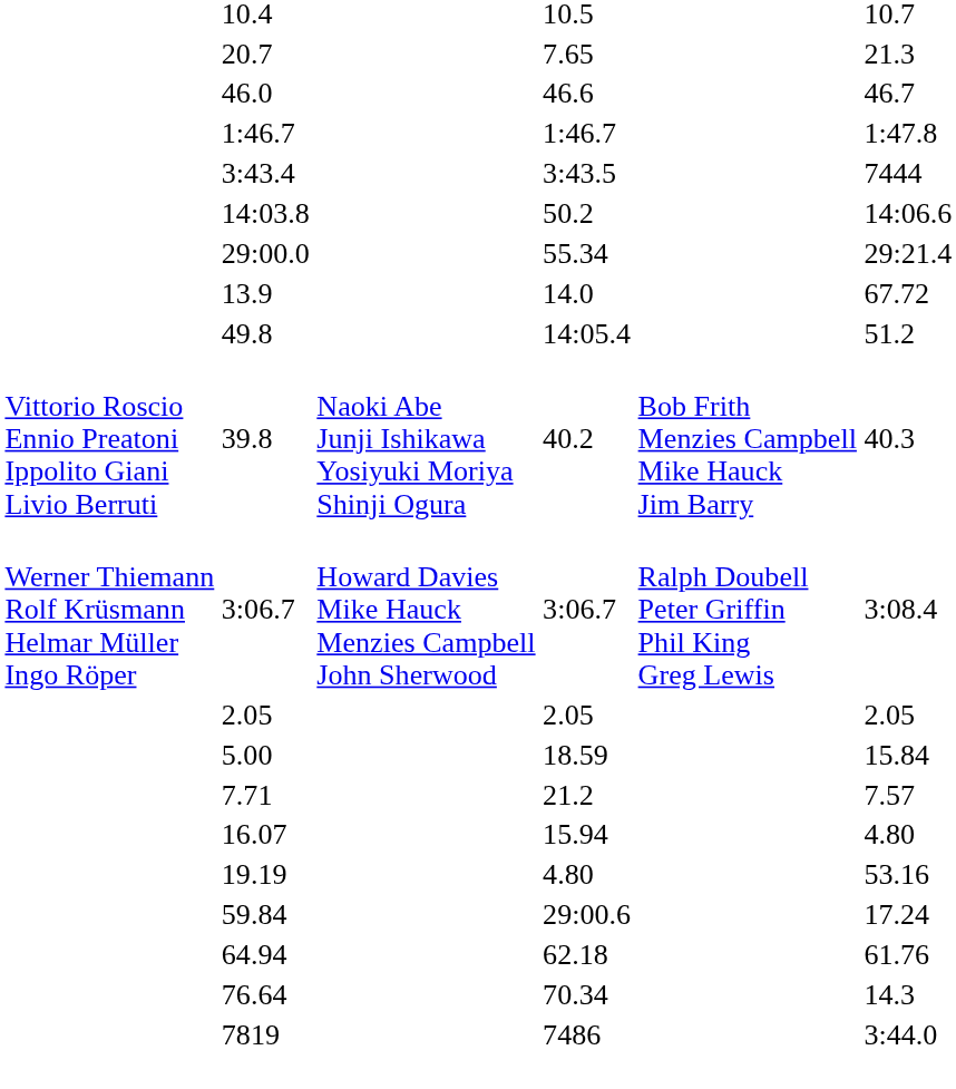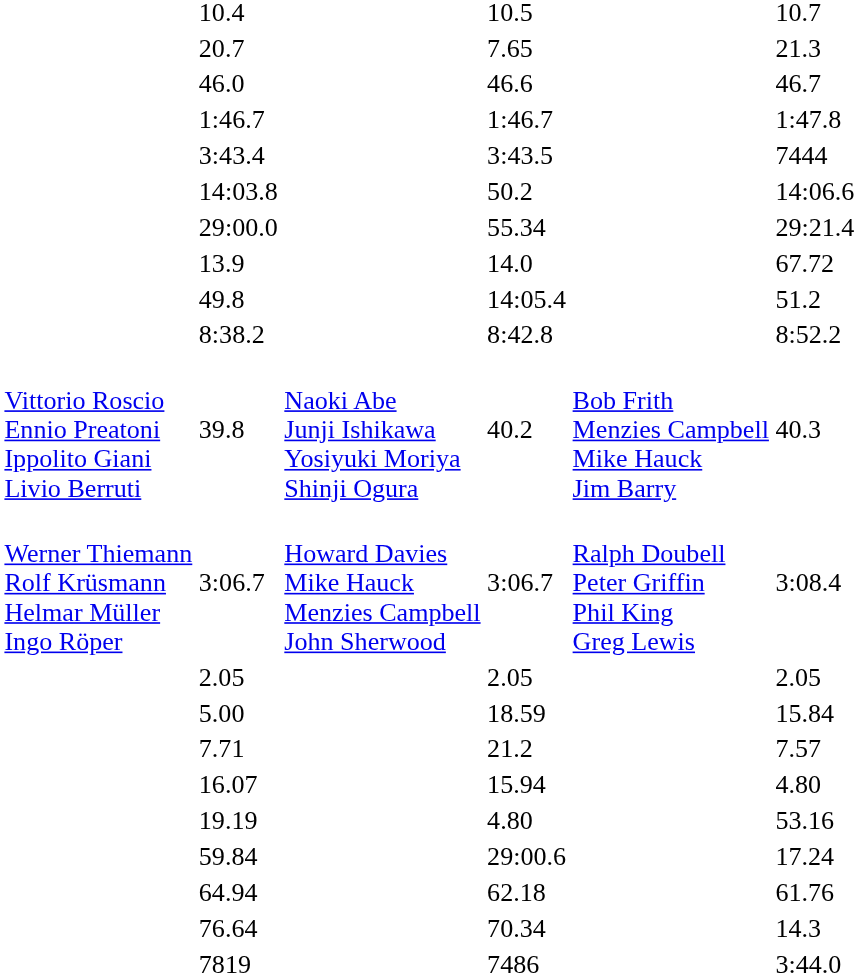+ row: 8:38.2 | 8:42.8 | 8:52.2
